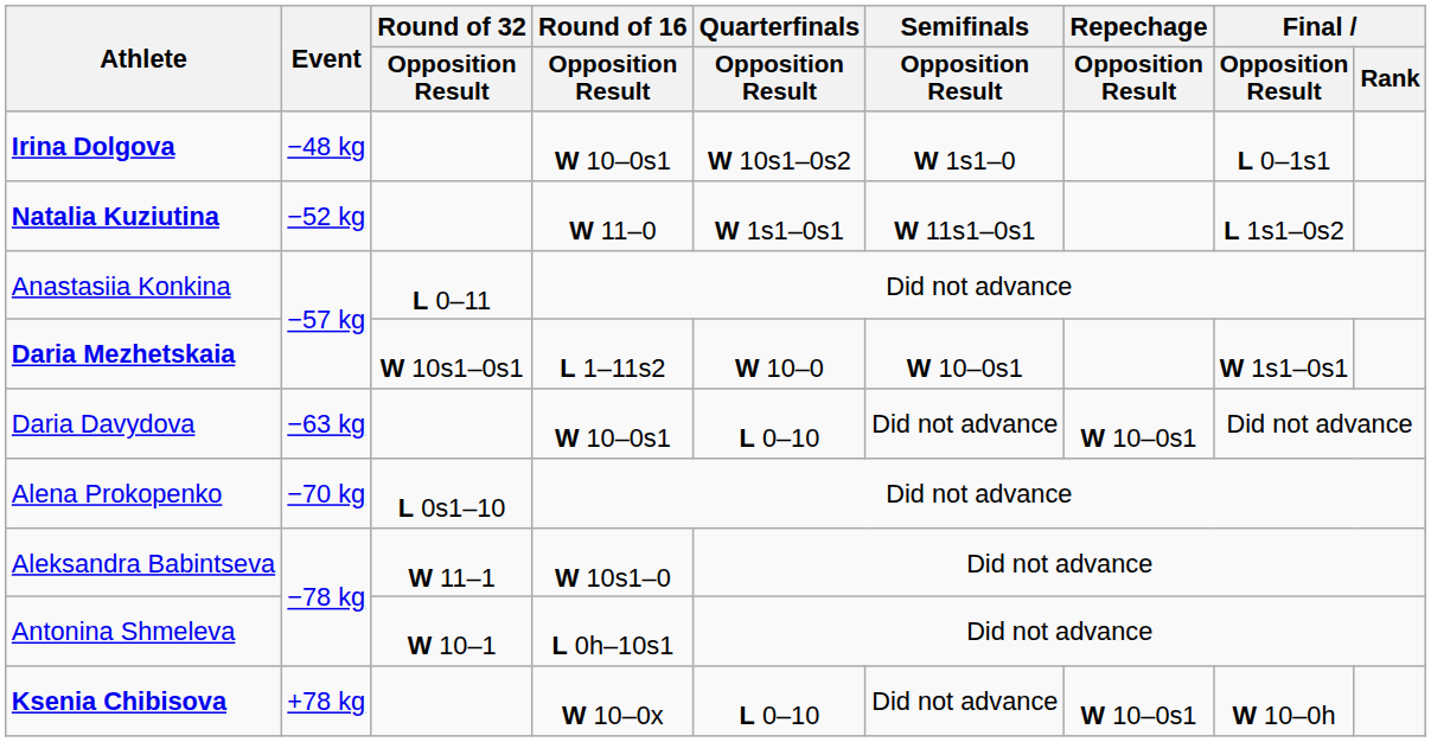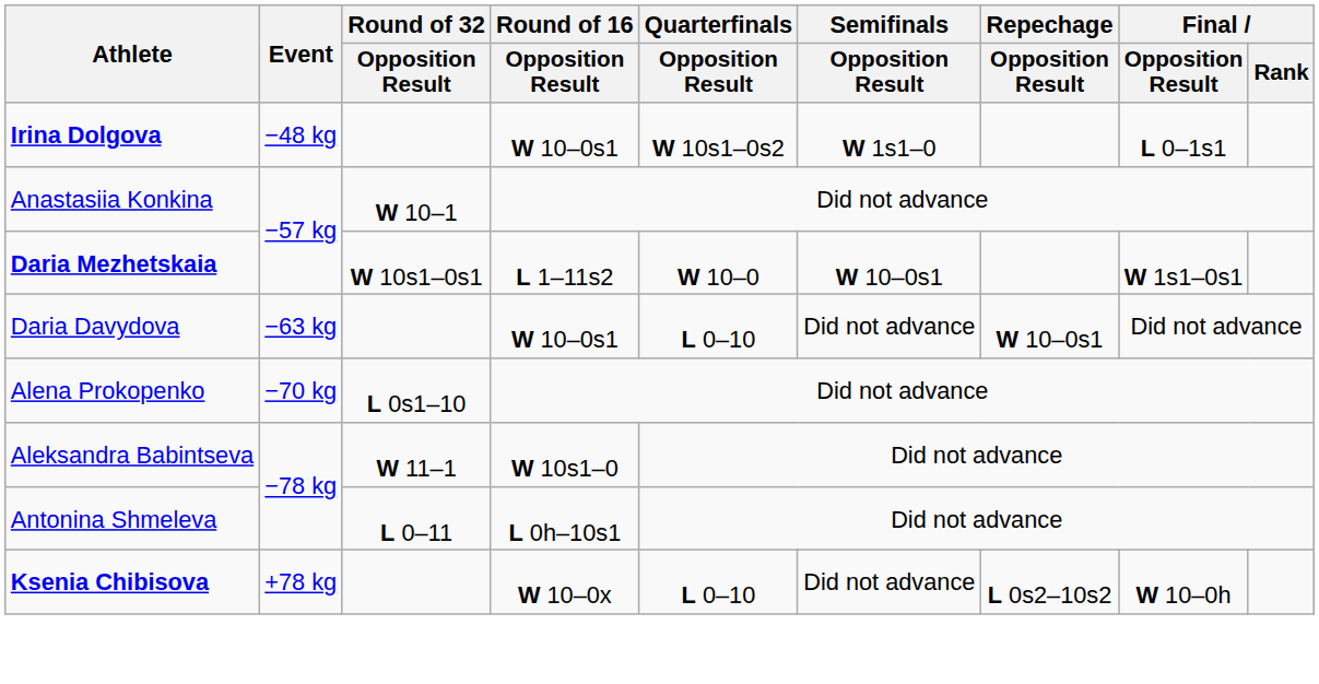- row: Natalia Kuziutina | −52 kg | W 11–0 | W 1s1–0s1 | W 11s1–0s1 | L 1s1–0s2
Anastasiia Konkina | Round of 32 / Opposition Result: L 0–11 -> W 10–1
Antonina Shmeleva | Round of 32 / Opposition Result: W 10–1 -> L 0–11
Ksenia Chibisova | Repechage / Opposition Result: W 10–0s1 -> L 0s2–10s2
